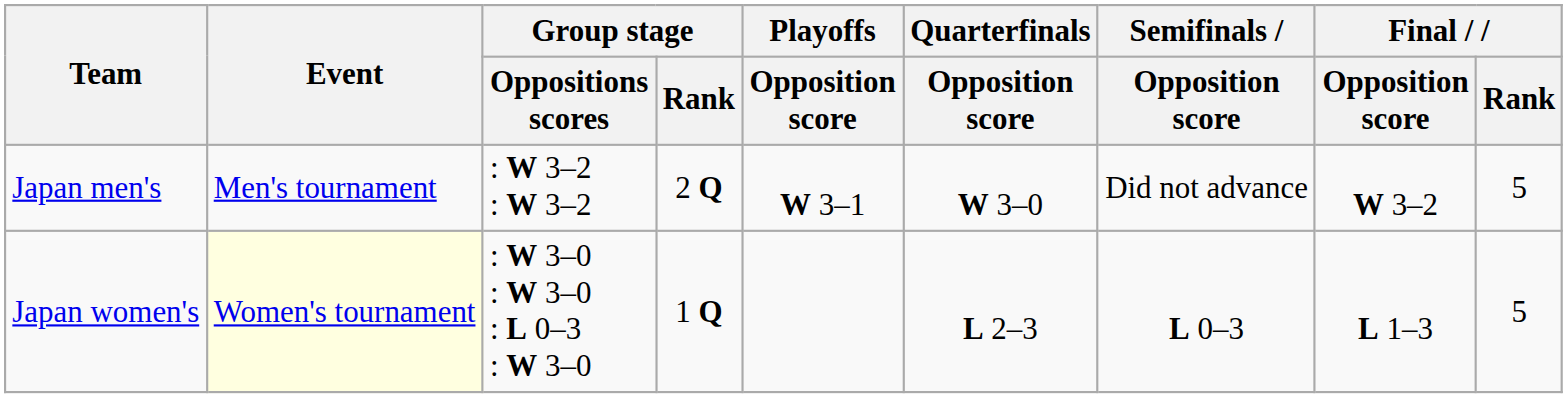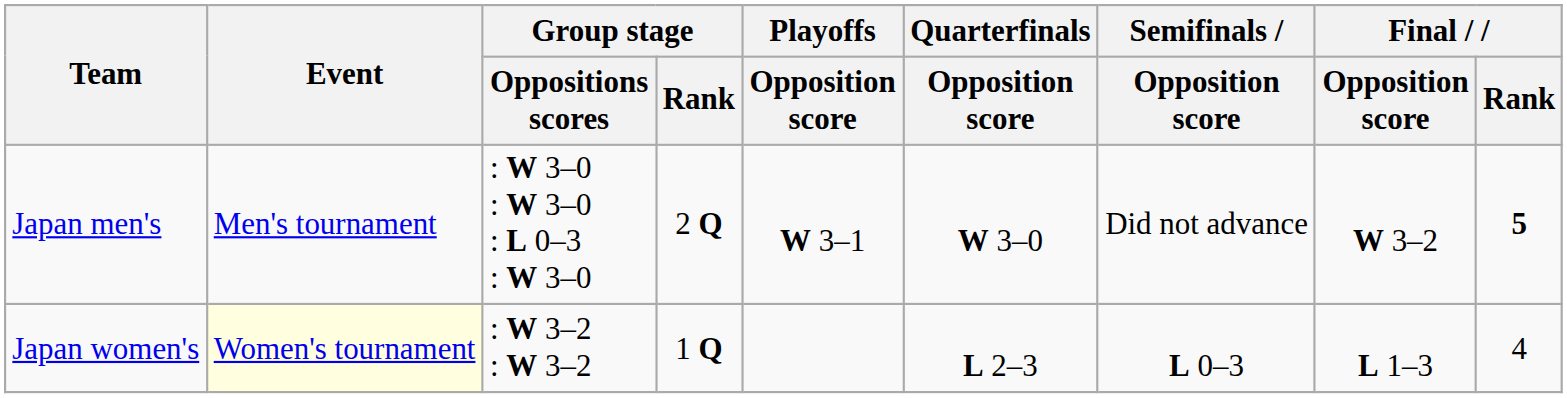Japan men's | Group stage / Oppositions scores: : W 3–2 : W 3–2 -> : W 3–0 : W 3–0 : L 0–3 : W 3–0
Japan men's | Final / Rank: normal -> bold
Japan women's | Group stage / Oppositions scores: : W 3–0 : W 3–0 : L 0–3 : W 3–0 -> : W 3–2 : W 3–2
Japan women's | Final / Rank: 5 -> 4
